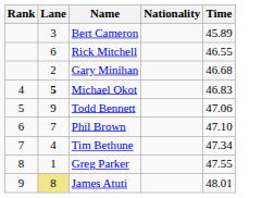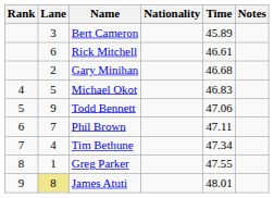+ column: Notes
Rick Mitchell | Time: 46.55 -> 46.61
Michael Okot | Lane: bold -> normal
Phil Brown | Time: 47.10 -> 47.11
